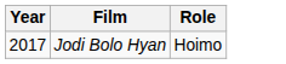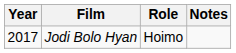+ column: Notes
